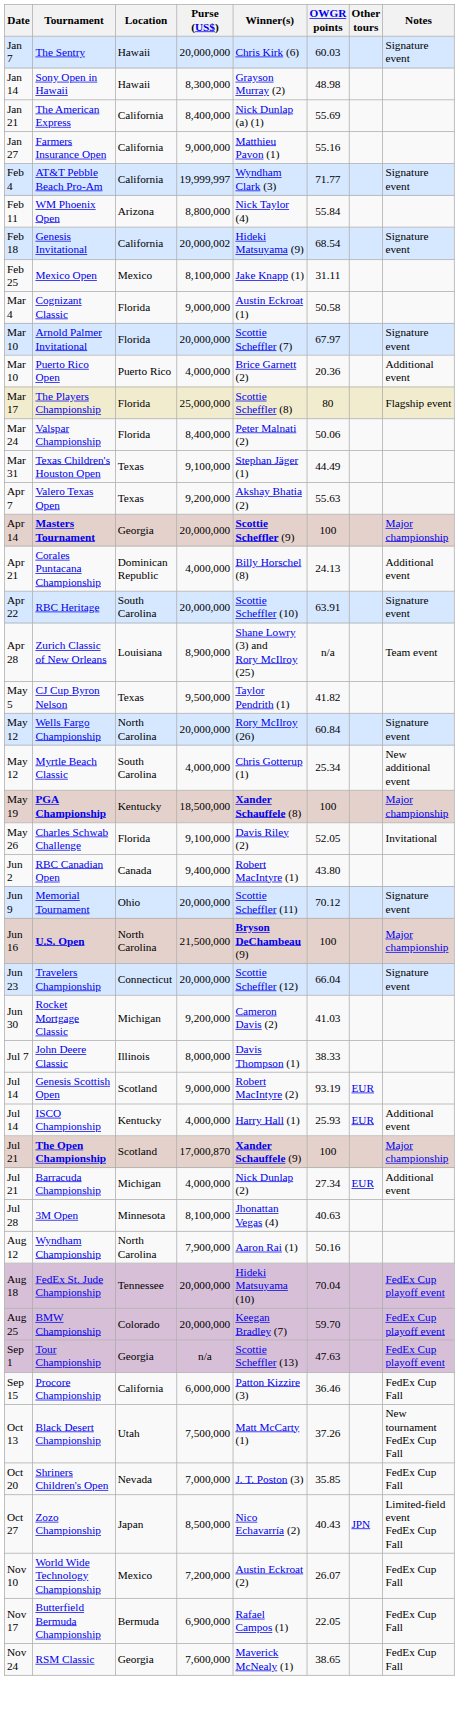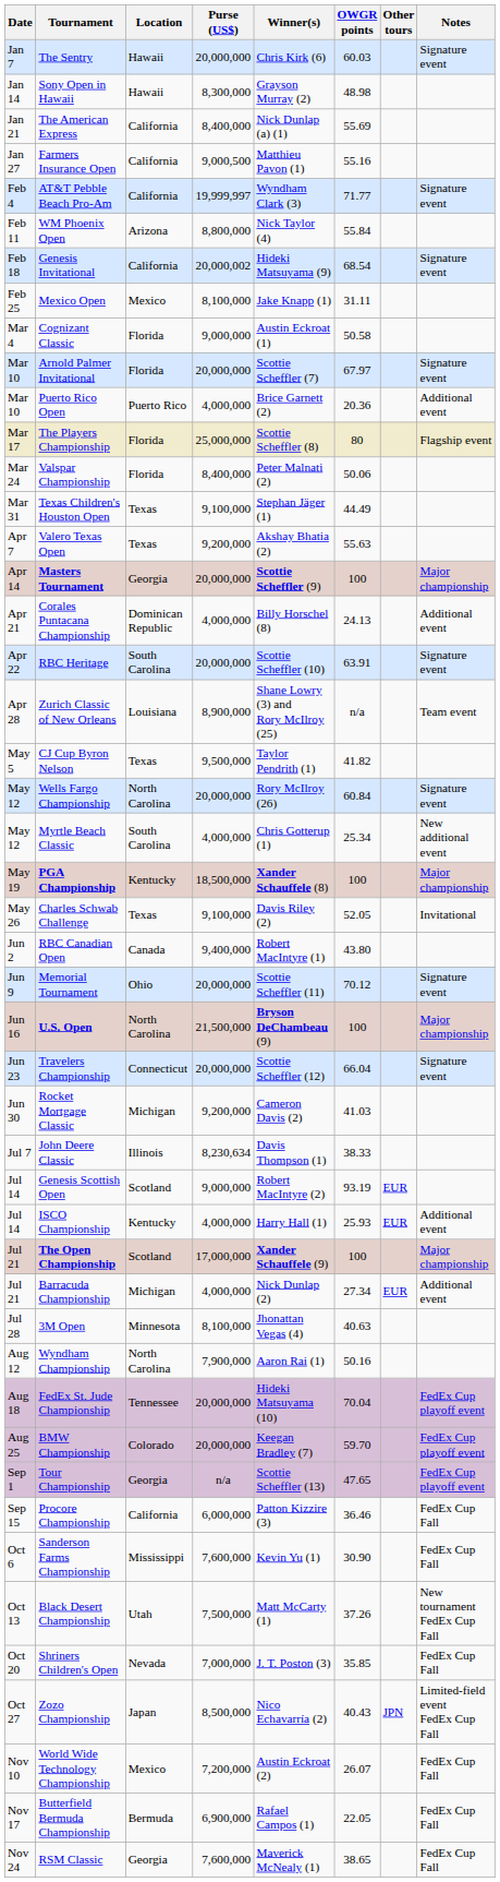Farmers Insurance Open | Purse (US$): 9,000,000 -> 9,000,500
Charles Schwab Challenge | Location: Florida -> Texas
John Deere Classic | Purse (US$): 8,000,000 -> 8,230,634
The Open Championship | Purse (US$): 17,000,870 -> 17,000,000
Tour Championship | OWGR points: 47.63 -> 47.65
+ row: Oct 6 | Sanderson Farms Championship | Mississippi | 7,600,000 | Kevin Yu (1) | 30.90 | FedEx Cup Fall
